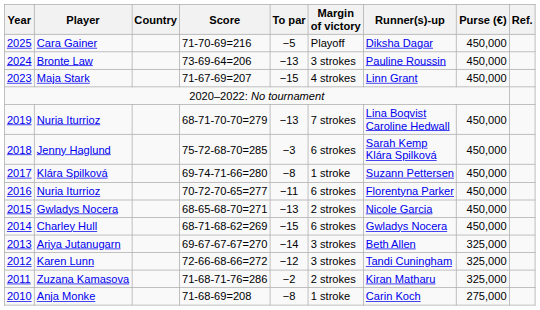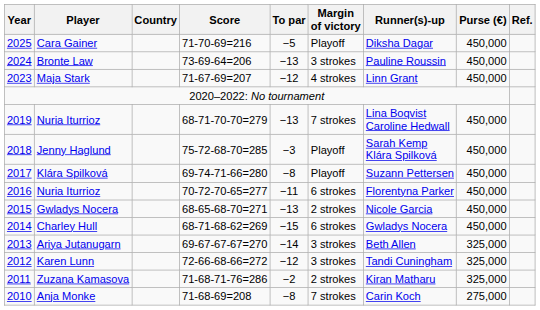Maja Stark | To par: −15 -> −12
Jenny Haglund | Margin of victory: 6 strokes -> Playoff
Klára Spilková | Margin of victory: 1 stroke -> Playoff
Anja Monke | Margin of victory: 1 stroke -> 7 strokes
